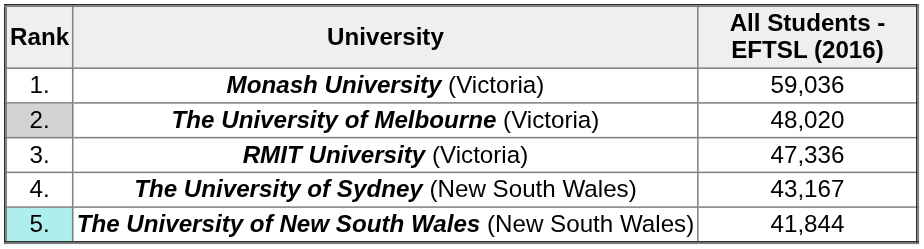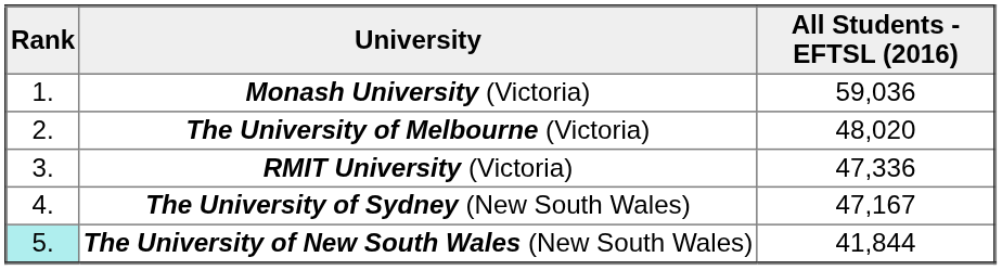The University of Melbourne (Victoria) | Rank: lightgrey background -> no background
The University of Sydney (New South Wales) | All Students - EFTSL (2016): 43,167 -> 47,167
